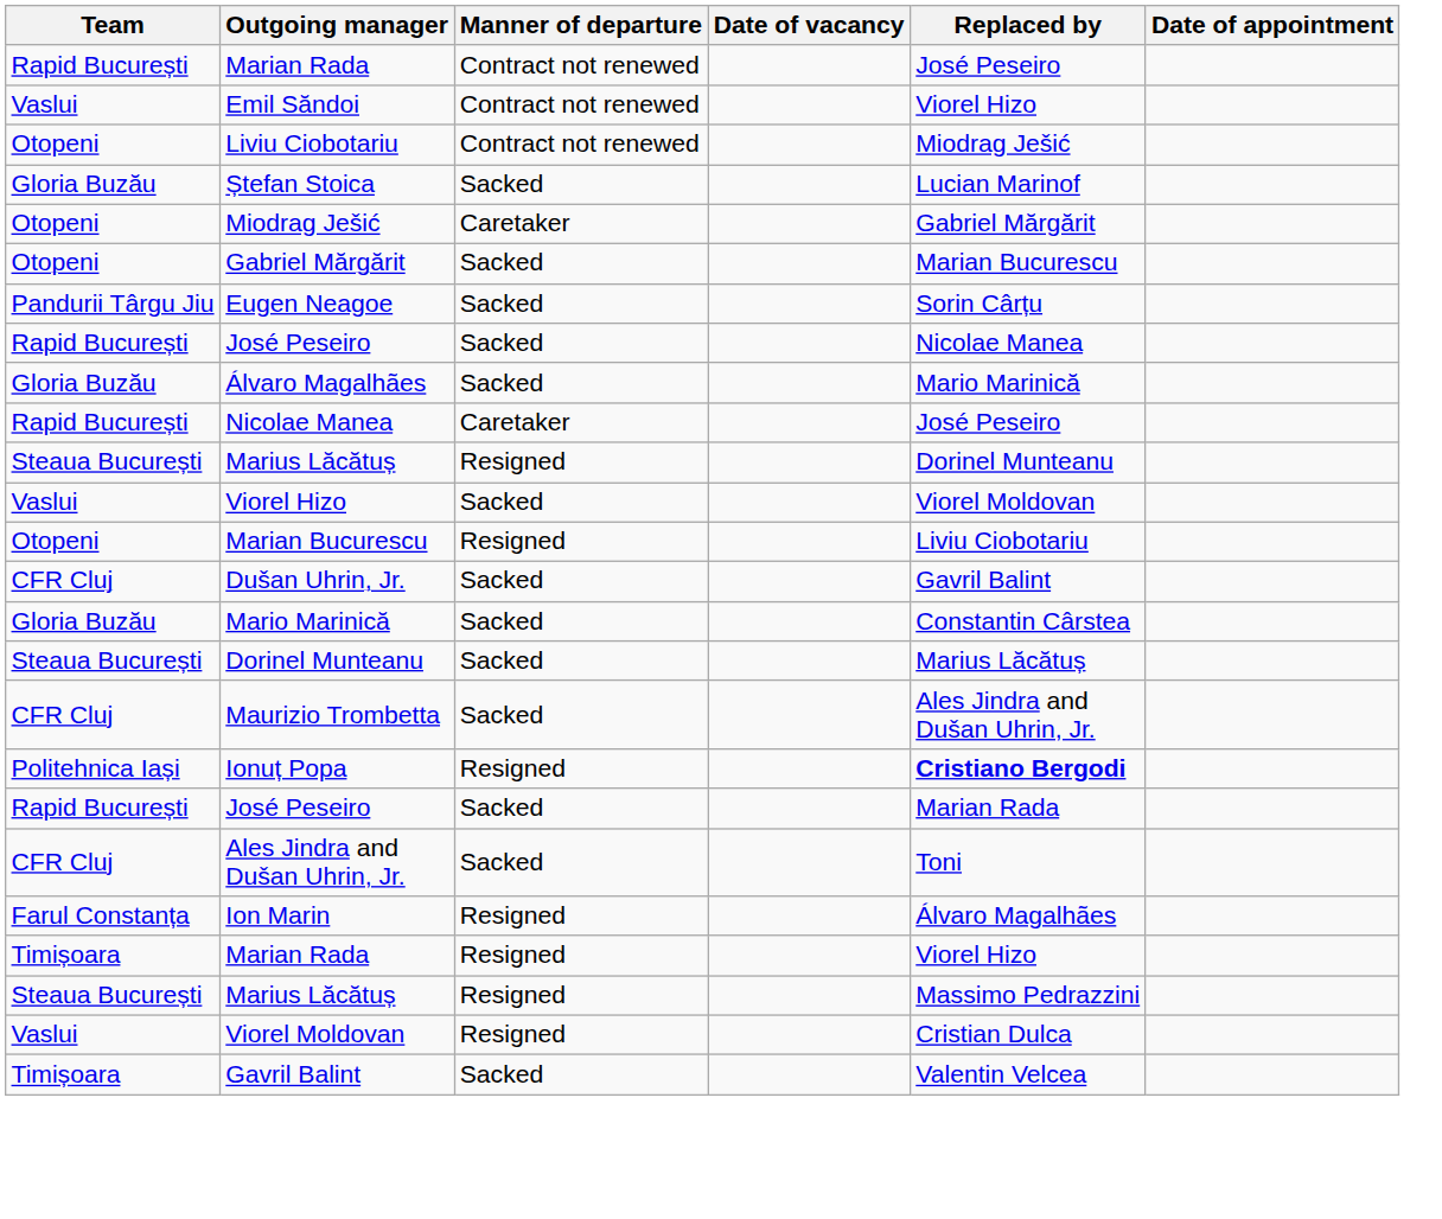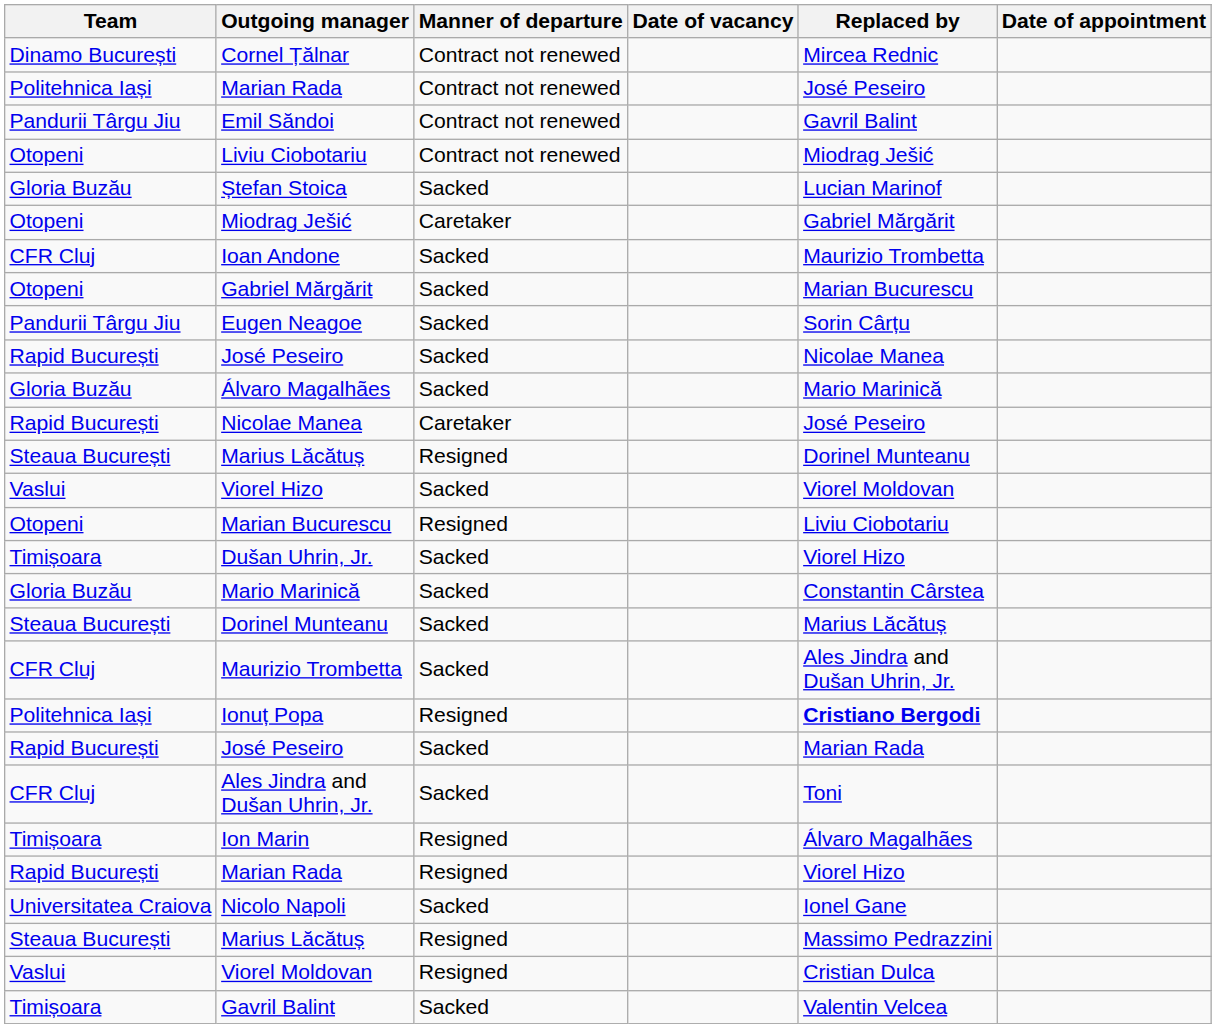+ row: Dinamo București | Cornel Țălnar | Contract not renewed | Mircea Rednic
Marian Rada / Contract not renewed | Team: Rapid București -> Politehnica Iași
Emil Săndoi | Team: Vaslui -> Pandurii Târgu Jiu
Emil Săndoi | Replaced by: Viorel Hizo -> Gavril Balint
+ row: CFR Cluj | Ioan Andone | Sacked | Maurizio Trombetta
Dušan Uhrin, Jr. | Team: CFR Cluj -> Timișoara
Dušan Uhrin, Jr. | Replaced by: Gavril Balint -> Viorel Hizo
Ion Marin | Team: Farul Constanța -> Timișoara
Marian Rada / Resigned | Team: Timișoara -> Rapid București
+ row: Universitatea Craiova | Nicolo Napoli | Sacked | Ionel Gane
